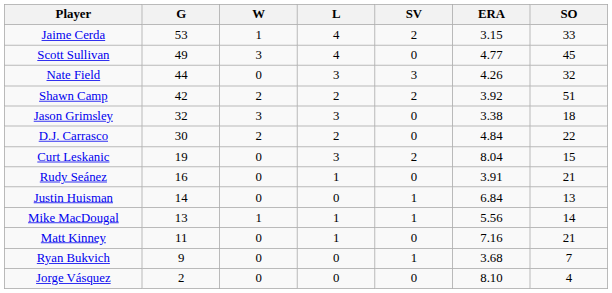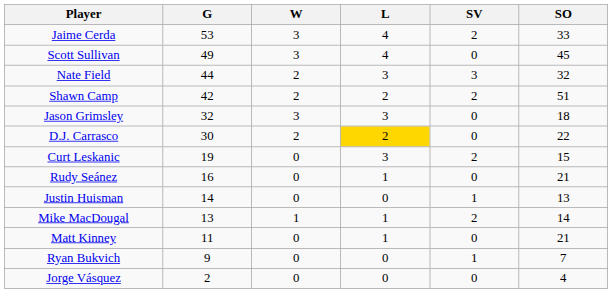- column: ERA | 3.15 | 4.77 | 4.26 | 3.92 | 3.38 | 4.84 | 8.04 | 3.91 | 6.84 | 5.56 | 7.16 | 3.68 | 8.10
Jaime Cerda | W: 1 -> 3
Nate Field | W: 0 -> 2
D.J. Carrasco | L: no background -> gold background
Mike MacDougal | SV: 1 -> 2
